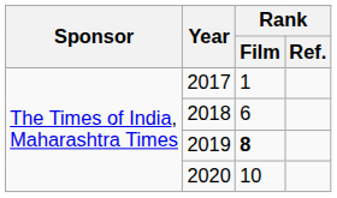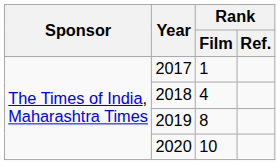2018 | Rank / Film: 6 -> 4
2019 | Rank / Film: bold -> normal
